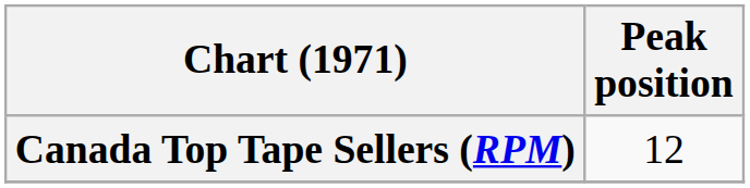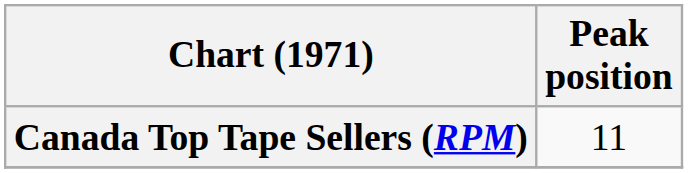Canada Top Tape Sellers (RPM) | Peak position: 12 -> 11
